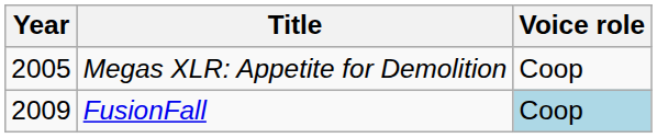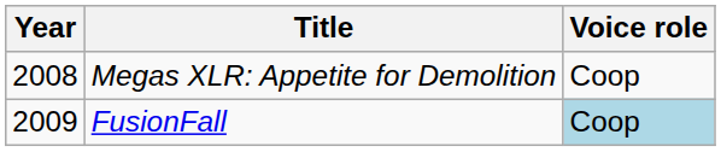Megas XLR: Appetite for Demolition | Year: 2005 -> 2008
